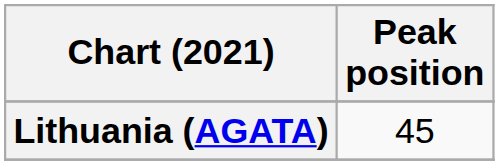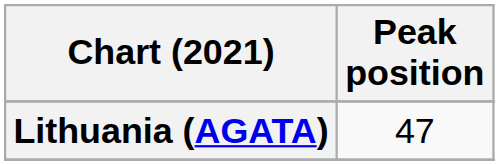Lithuania (AGATA) | Peak position: 45 -> 47
